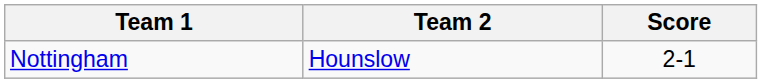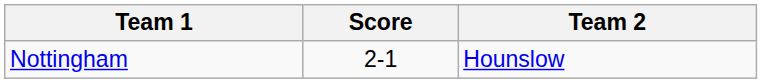columns swapped: Team 2 <-> Score
